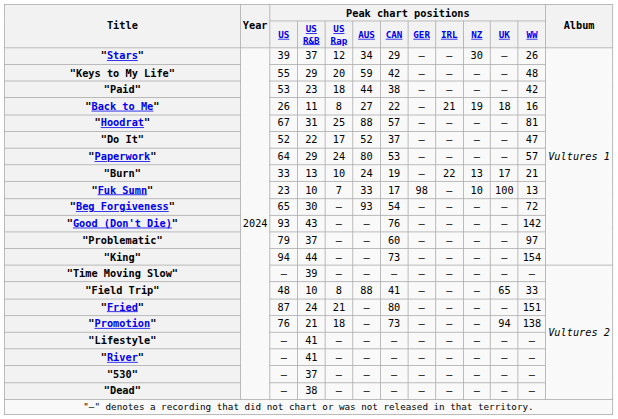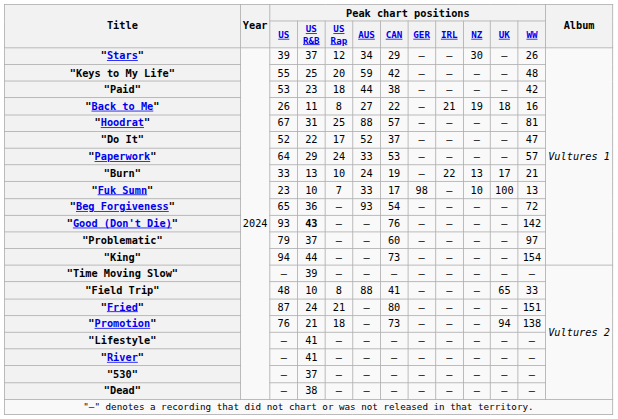"Keys to My Life" | Peak chart positions / US R&B: 29 -> 25
"Paperwork" | Peak chart positions / AUS: 80 -> 33
"Beg Forgiveness" | Peak chart positions / US R&B: 30 -> 36
"Good (Don't Die)" | Peak chart positions / US R&B: normal -> bold
